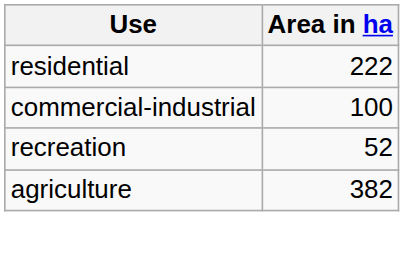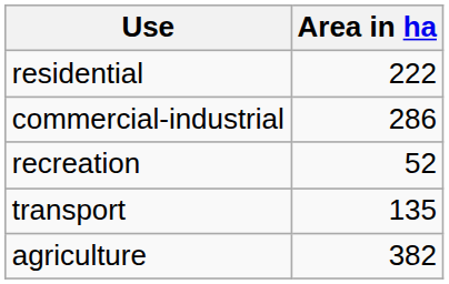commercial-industrial | Area in ha: 100 -> 286
+ row: transport | 135
